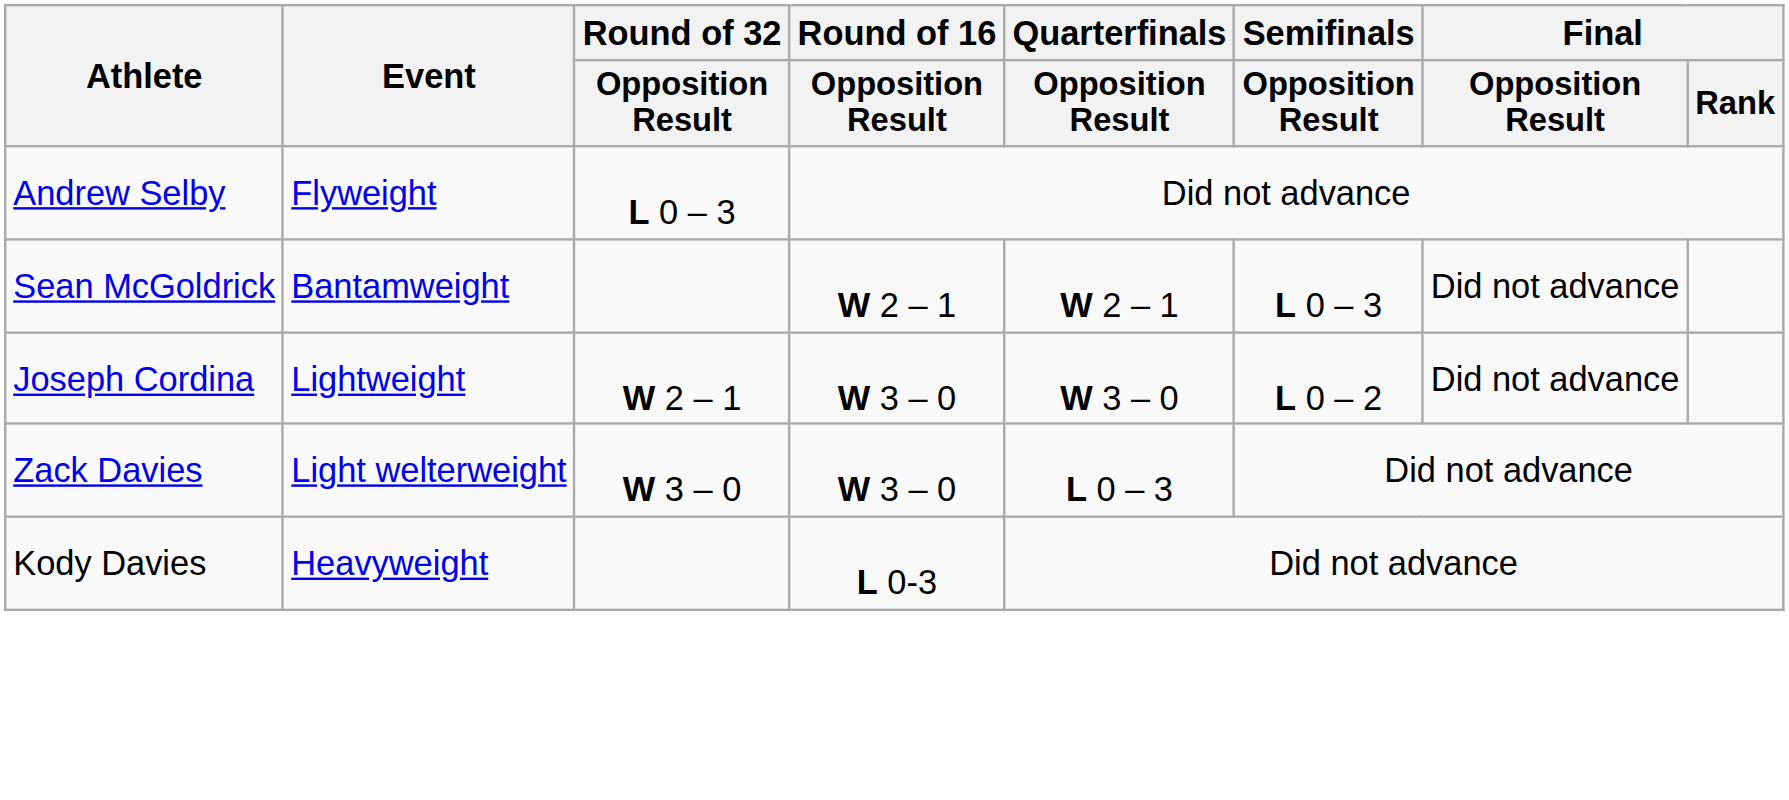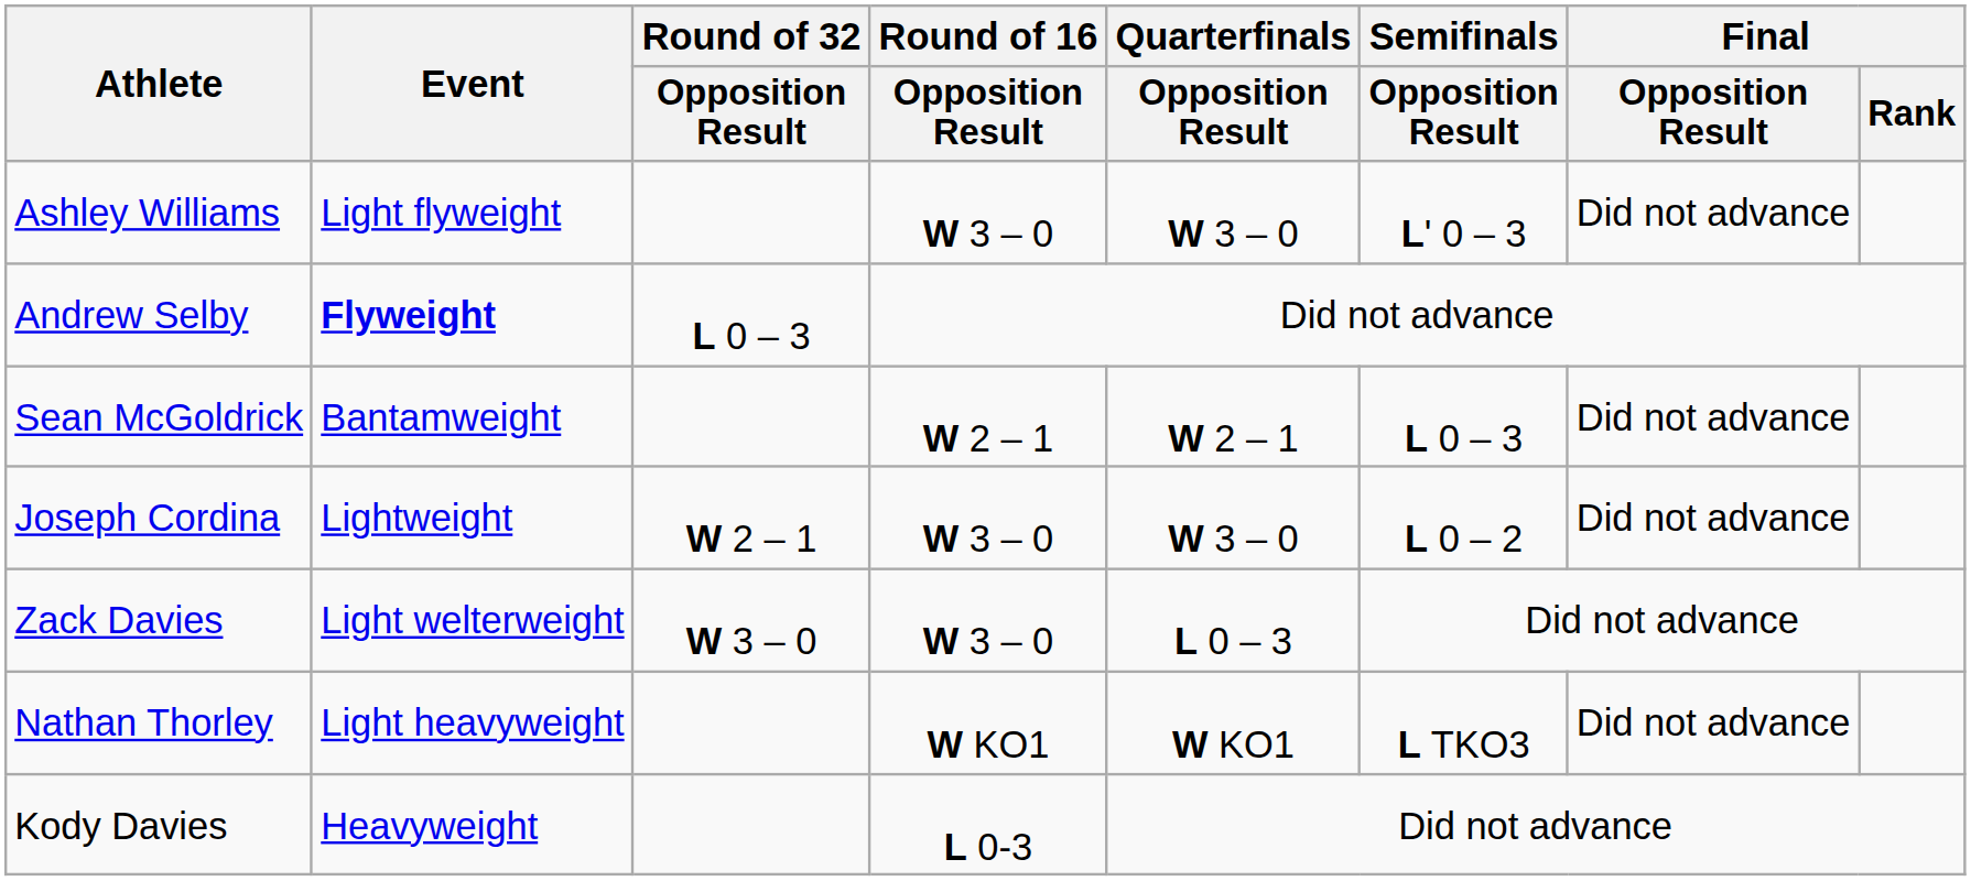+ row: Ashley Williams | Light flyweight | W 3 – 0 | W 3 – 0 | L' 0 – 3 | Did not advance
Andrew Selby | Event: normal -> bold
+ row: Nathan Thorley | Light heavyweight | W KO1 | W KO1 | L TKO3 | Did not advance
